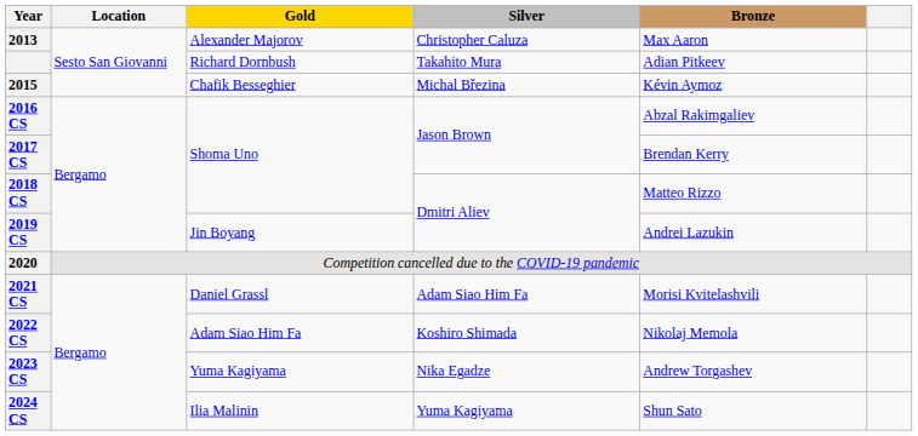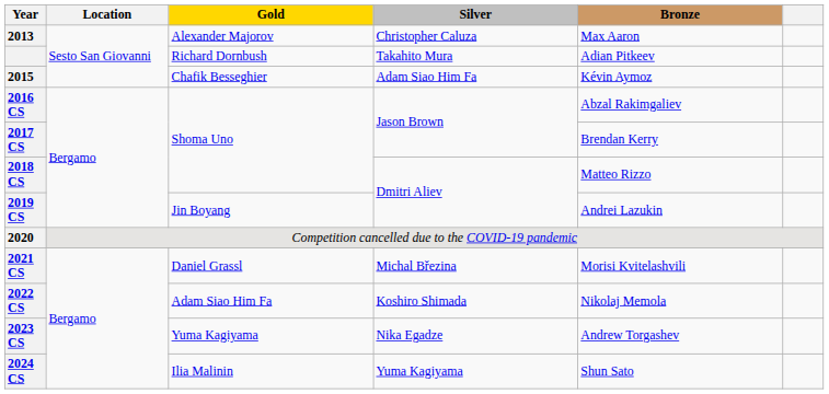2015 | Silver: Michal Březina -> Adam Siao Him Fa
2021 CS | Silver: Adam Siao Him Fa -> Michal Březina
